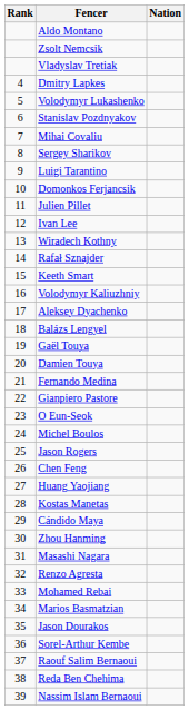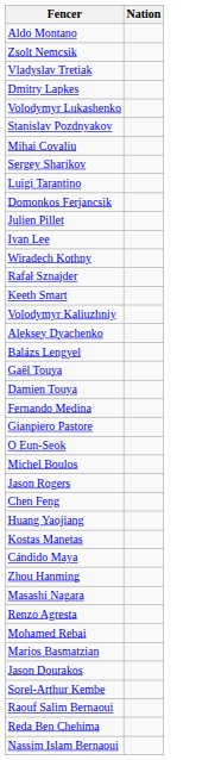- column: Rank | 4 | 5 | 6 | 7 | 8 | 9 | 10 | 11 | 12 | 13 | 14 | 15 | 16 | 17 | 18 | 19 | 20 | 21 | 22 | 23 | 24 | 25 | 26 | 27 | 28 | 29 | 30 | 31 | 32 | 33 | 34 | 35 | 36 | 37 | 38 | 39
